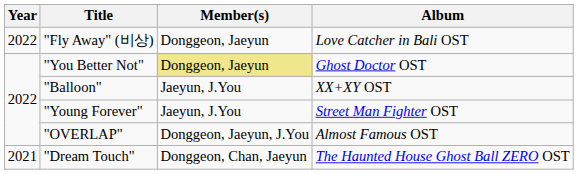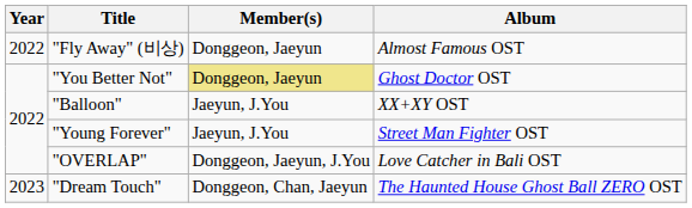"Fly Away" (비상) | Album: Love Catcher in Bali OST -> Almost Famous OST
"OVERLAP" | Album: Almost Famous OST -> Love Catcher in Bali OST
"Dream Touch" | Year: 2021 -> 2023
